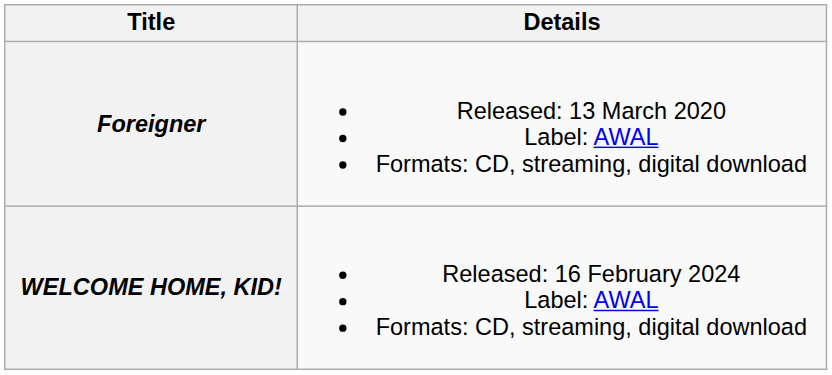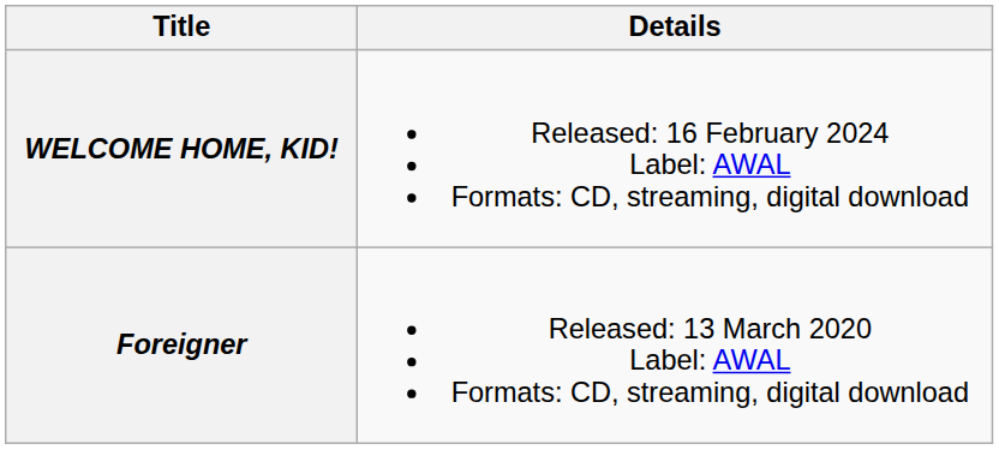rows swapped: Foreigner <-> WELCOME HOME, KID!
